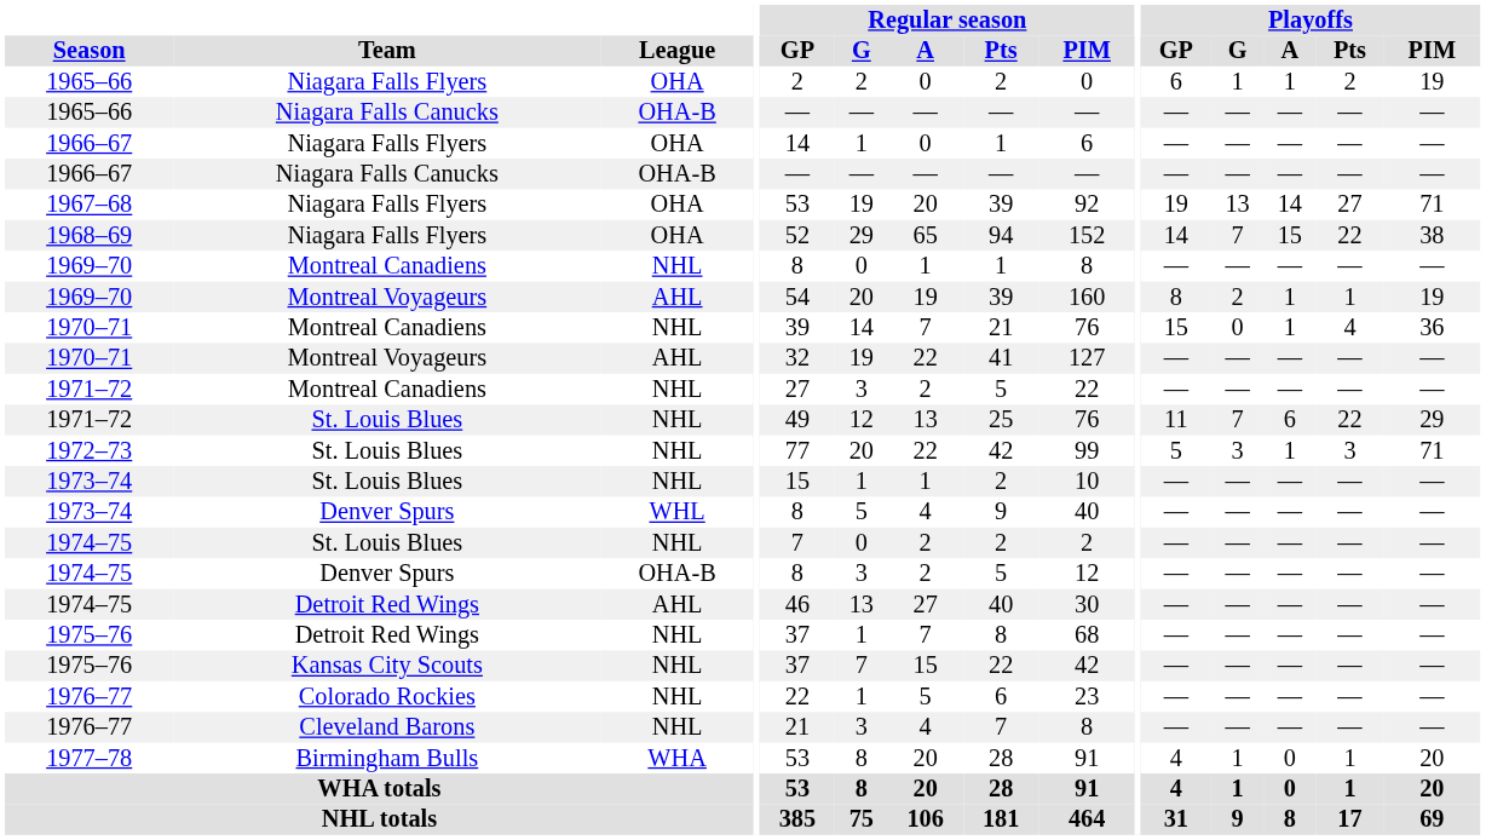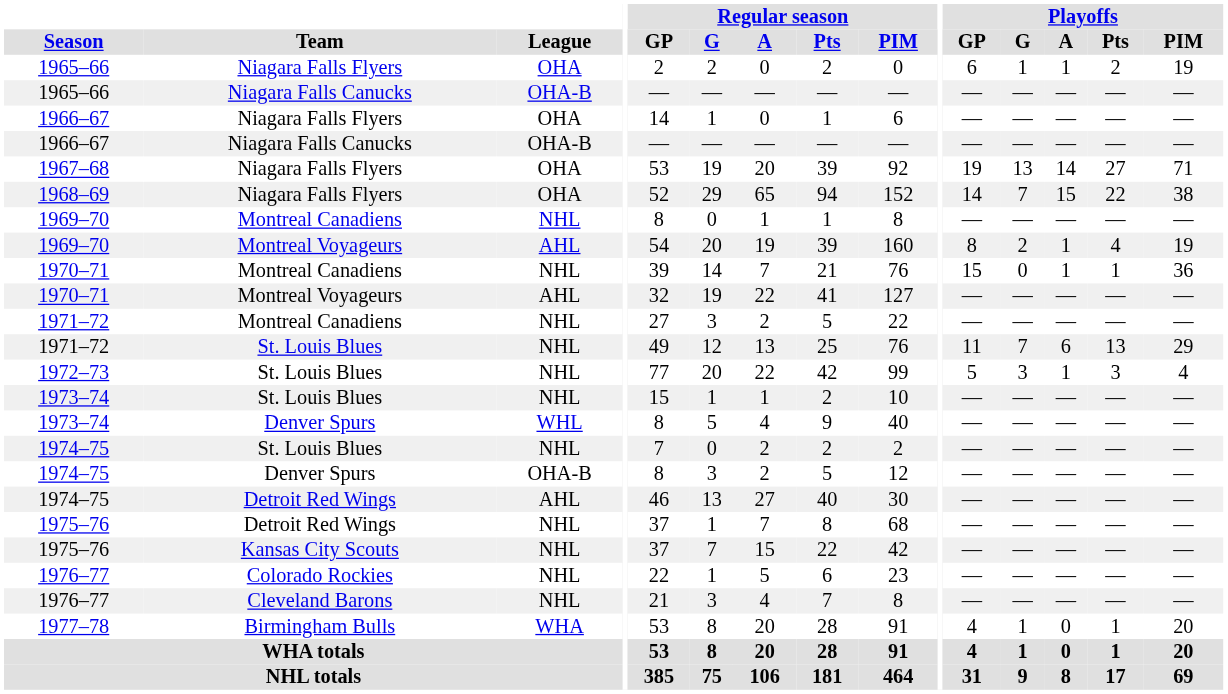1969–70 / Montreal Voyageurs | Playoffs / Pts: 1 -> 4
1970–71 / Montreal Canadiens | Playoffs / Pts: 4 -> 1
1971–72 / St. Louis Blues | Playoffs / Pts: 22 -> 13
1972–73 | Playoffs / PIM: 71 -> 4
